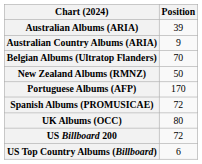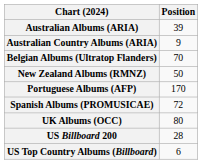US Billboard 200 | Position: 72 -> 28
